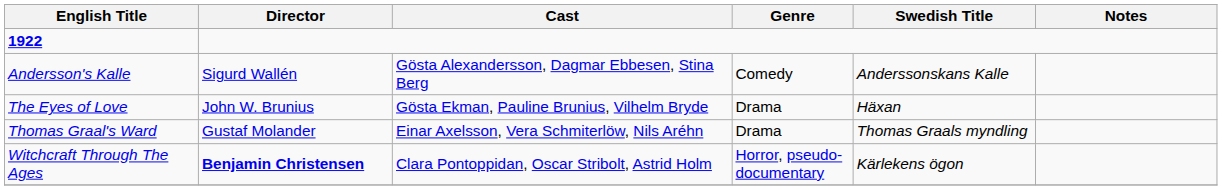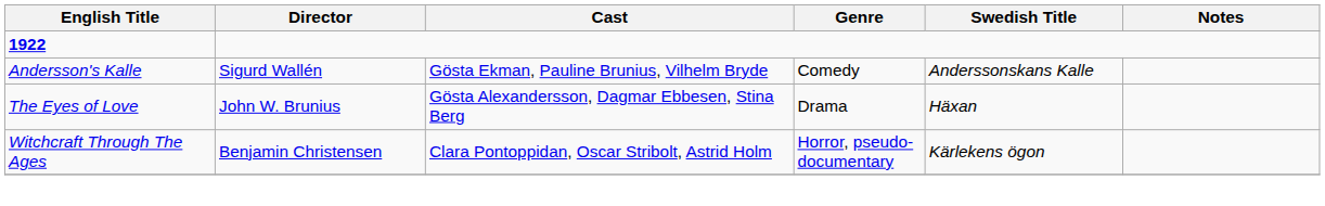Andersson's Kalle | Cast: Gösta Alexandersson, Dagmar Ebbesen, Stina Berg -> Gösta Ekman, Pauline Brunius, Vilhelm Bryde
The Eyes of Love | Cast: Gösta Ekman, Pauline Brunius, Vilhelm Bryde -> Gösta Alexandersson, Dagmar Ebbesen, Stina Berg
- row: Thomas Graal's Ward | Gustaf Molander | Einar Axelsson, Vera Schmiterlöw, Nils Aréhn | Drama | Thomas Graals myndling
Witchcraft Through The Ages | Director: bold -> normal
